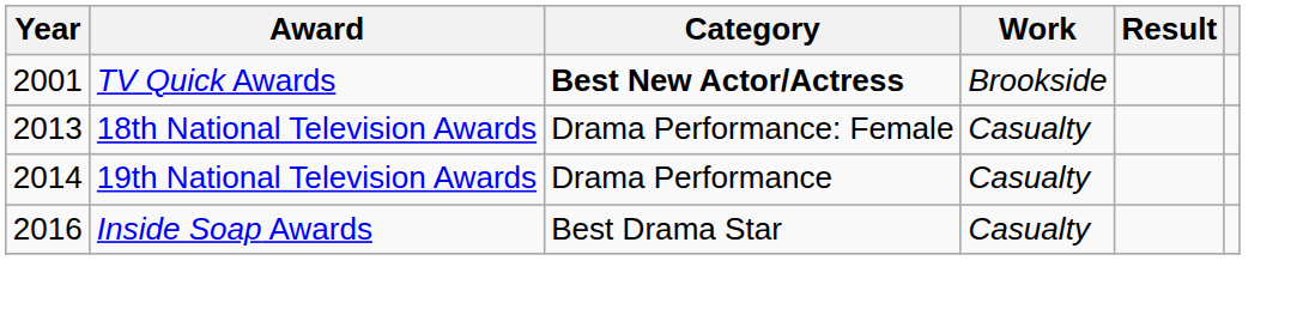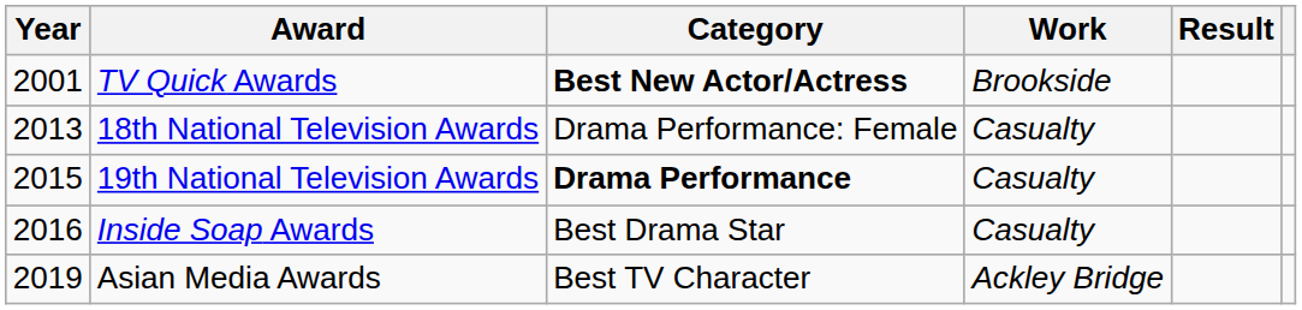19th National Television Awards | Year: 2014 -> 2015
19th National Television Awards | Category: normal -> bold
+ row: 2019 | Asian Media Awards | Best TV Character | Ackley Bridge
